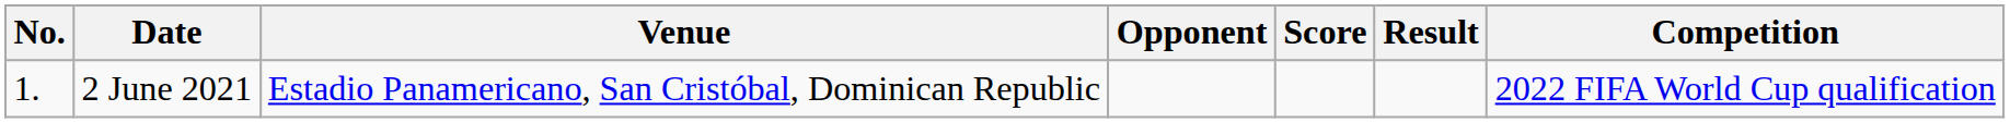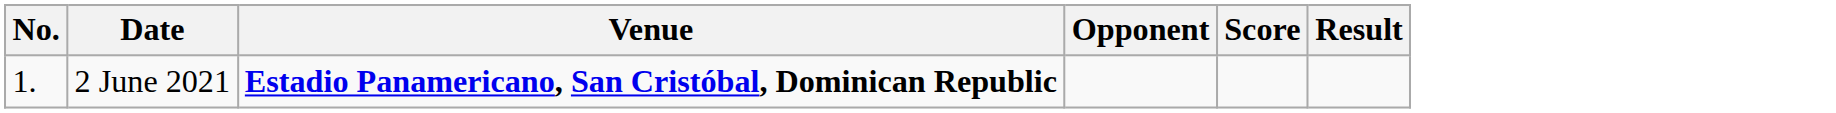- column: Competition | 2022 FIFA World Cup qualification
2 June 2021 | Venue: normal -> bold
